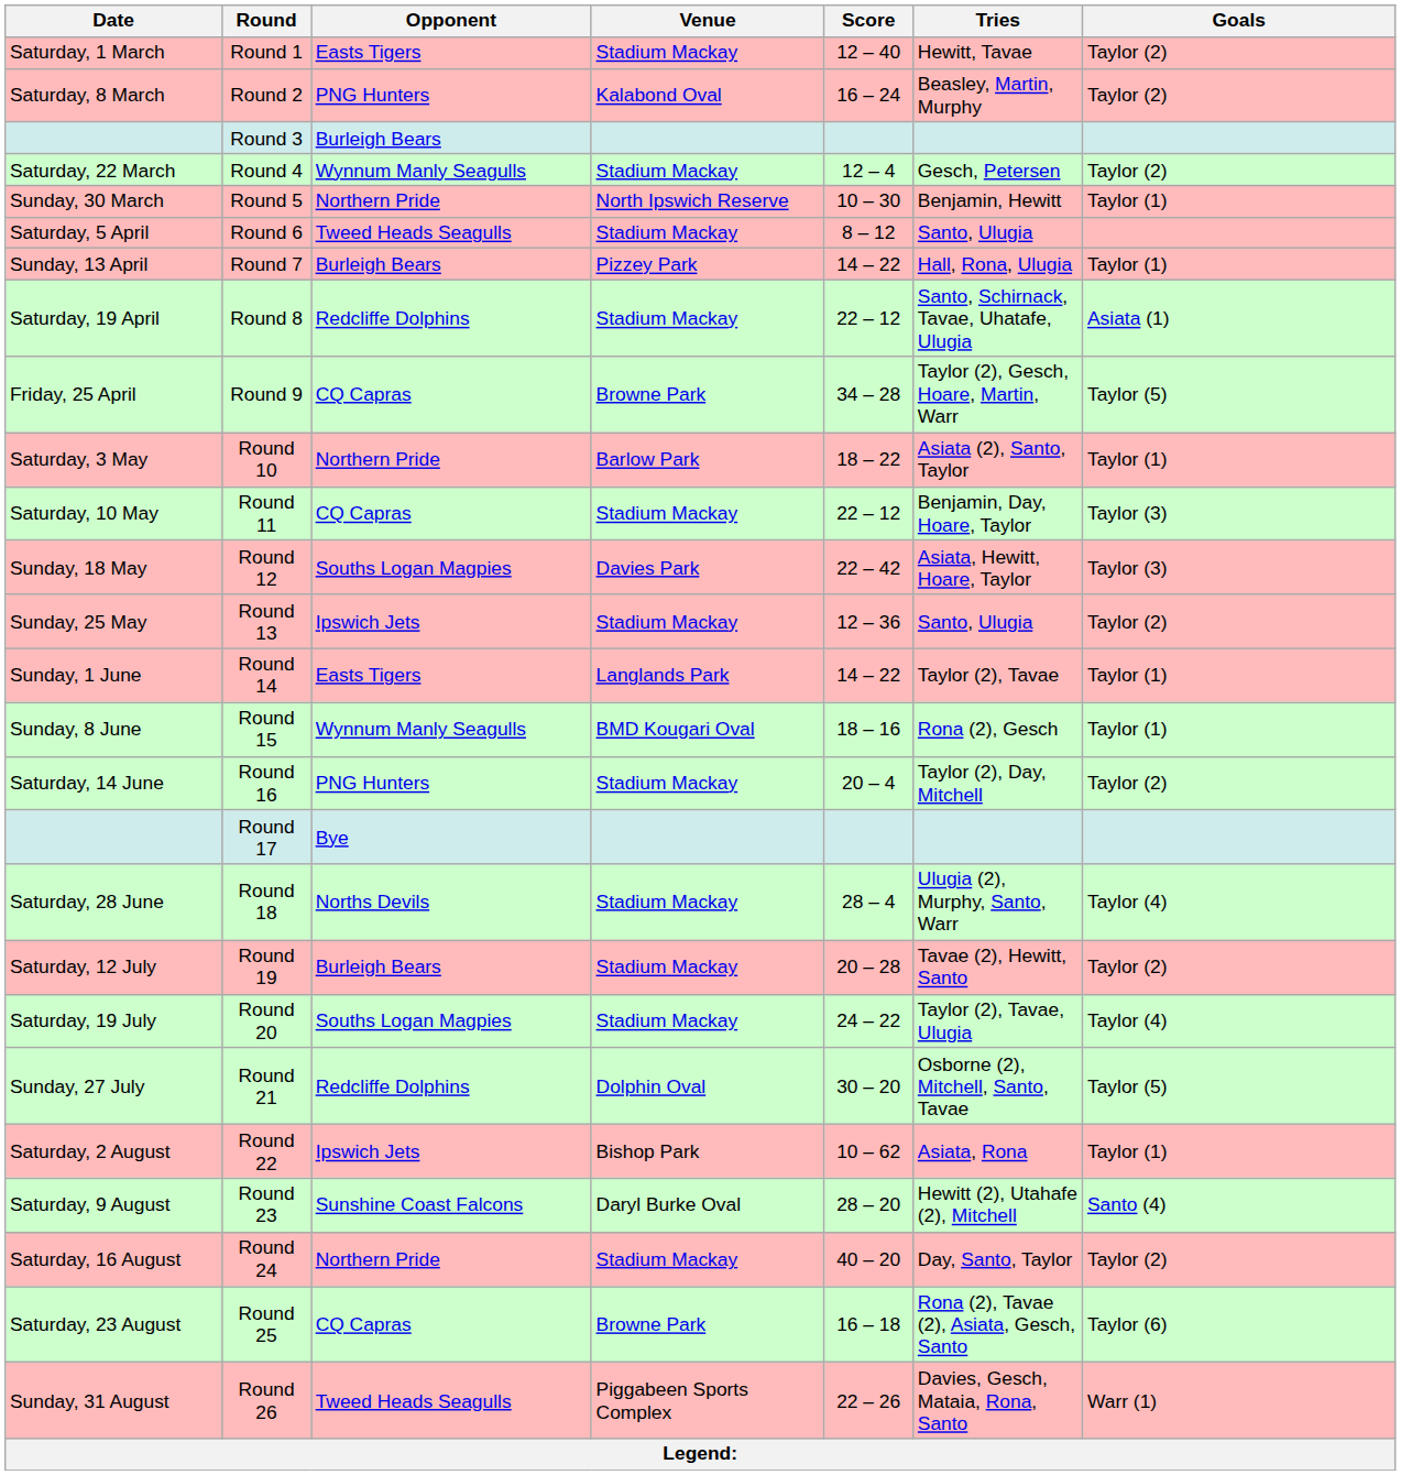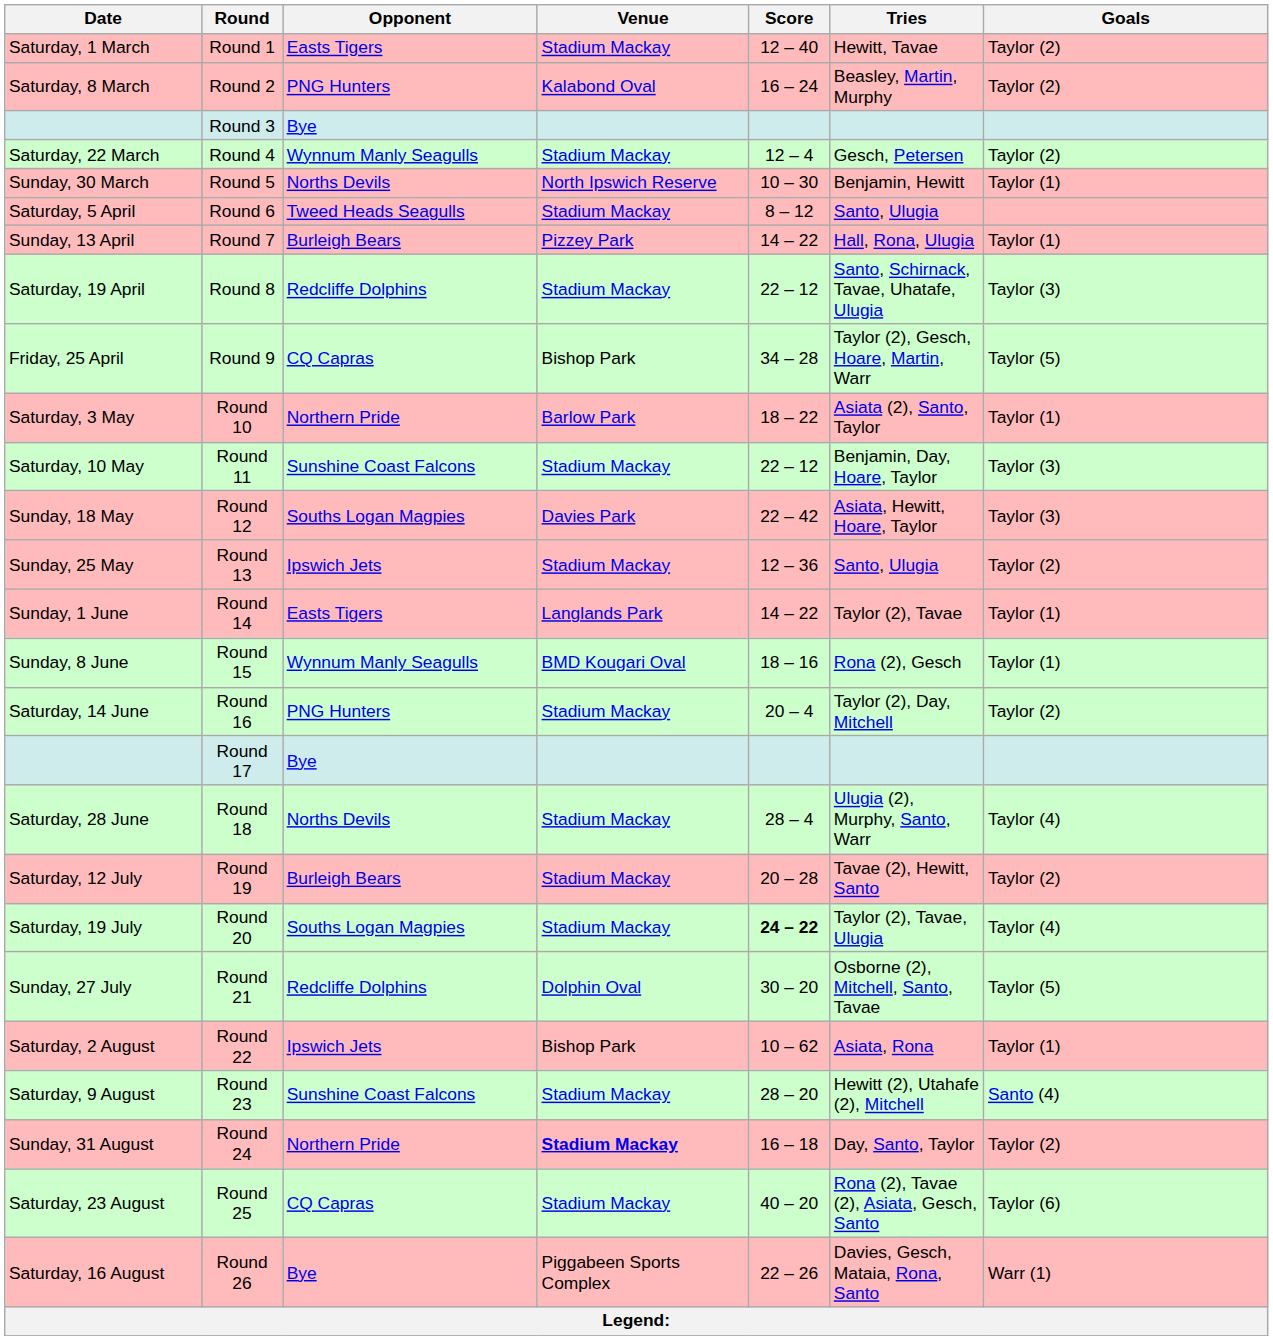Round 3 | Opponent: Burleigh Bears -> Bye
Round 5 | Opponent: Northern Pride -> Norths Devils
Round 8 | Goals: Asiata (1) -> Taylor (3)
Round 9 | Venue: Browne Park -> Bishop Park
Round 11 | Opponent: CQ Capras -> Sunshine Coast Falcons
Round 20 | Score: normal -> bold
Round 23 | Venue: Daryl Burke Oval -> Stadium Mackay
Round 24 | Date: Saturday, 16 August -> Sunday, 31 August
Round 24 | Venue: normal -> bold
Round 24 | Score: 40 – 20 -> 16 – 18
Round 25 | Venue: Browne Park -> Stadium Mackay
Round 25 | Score: 16 – 18 -> 40 – 20
Round 26 | Date: Sunday, 31 August -> Saturday, 16 August
Round 26 | Opponent: Tweed Heads Seagulls -> Bye
